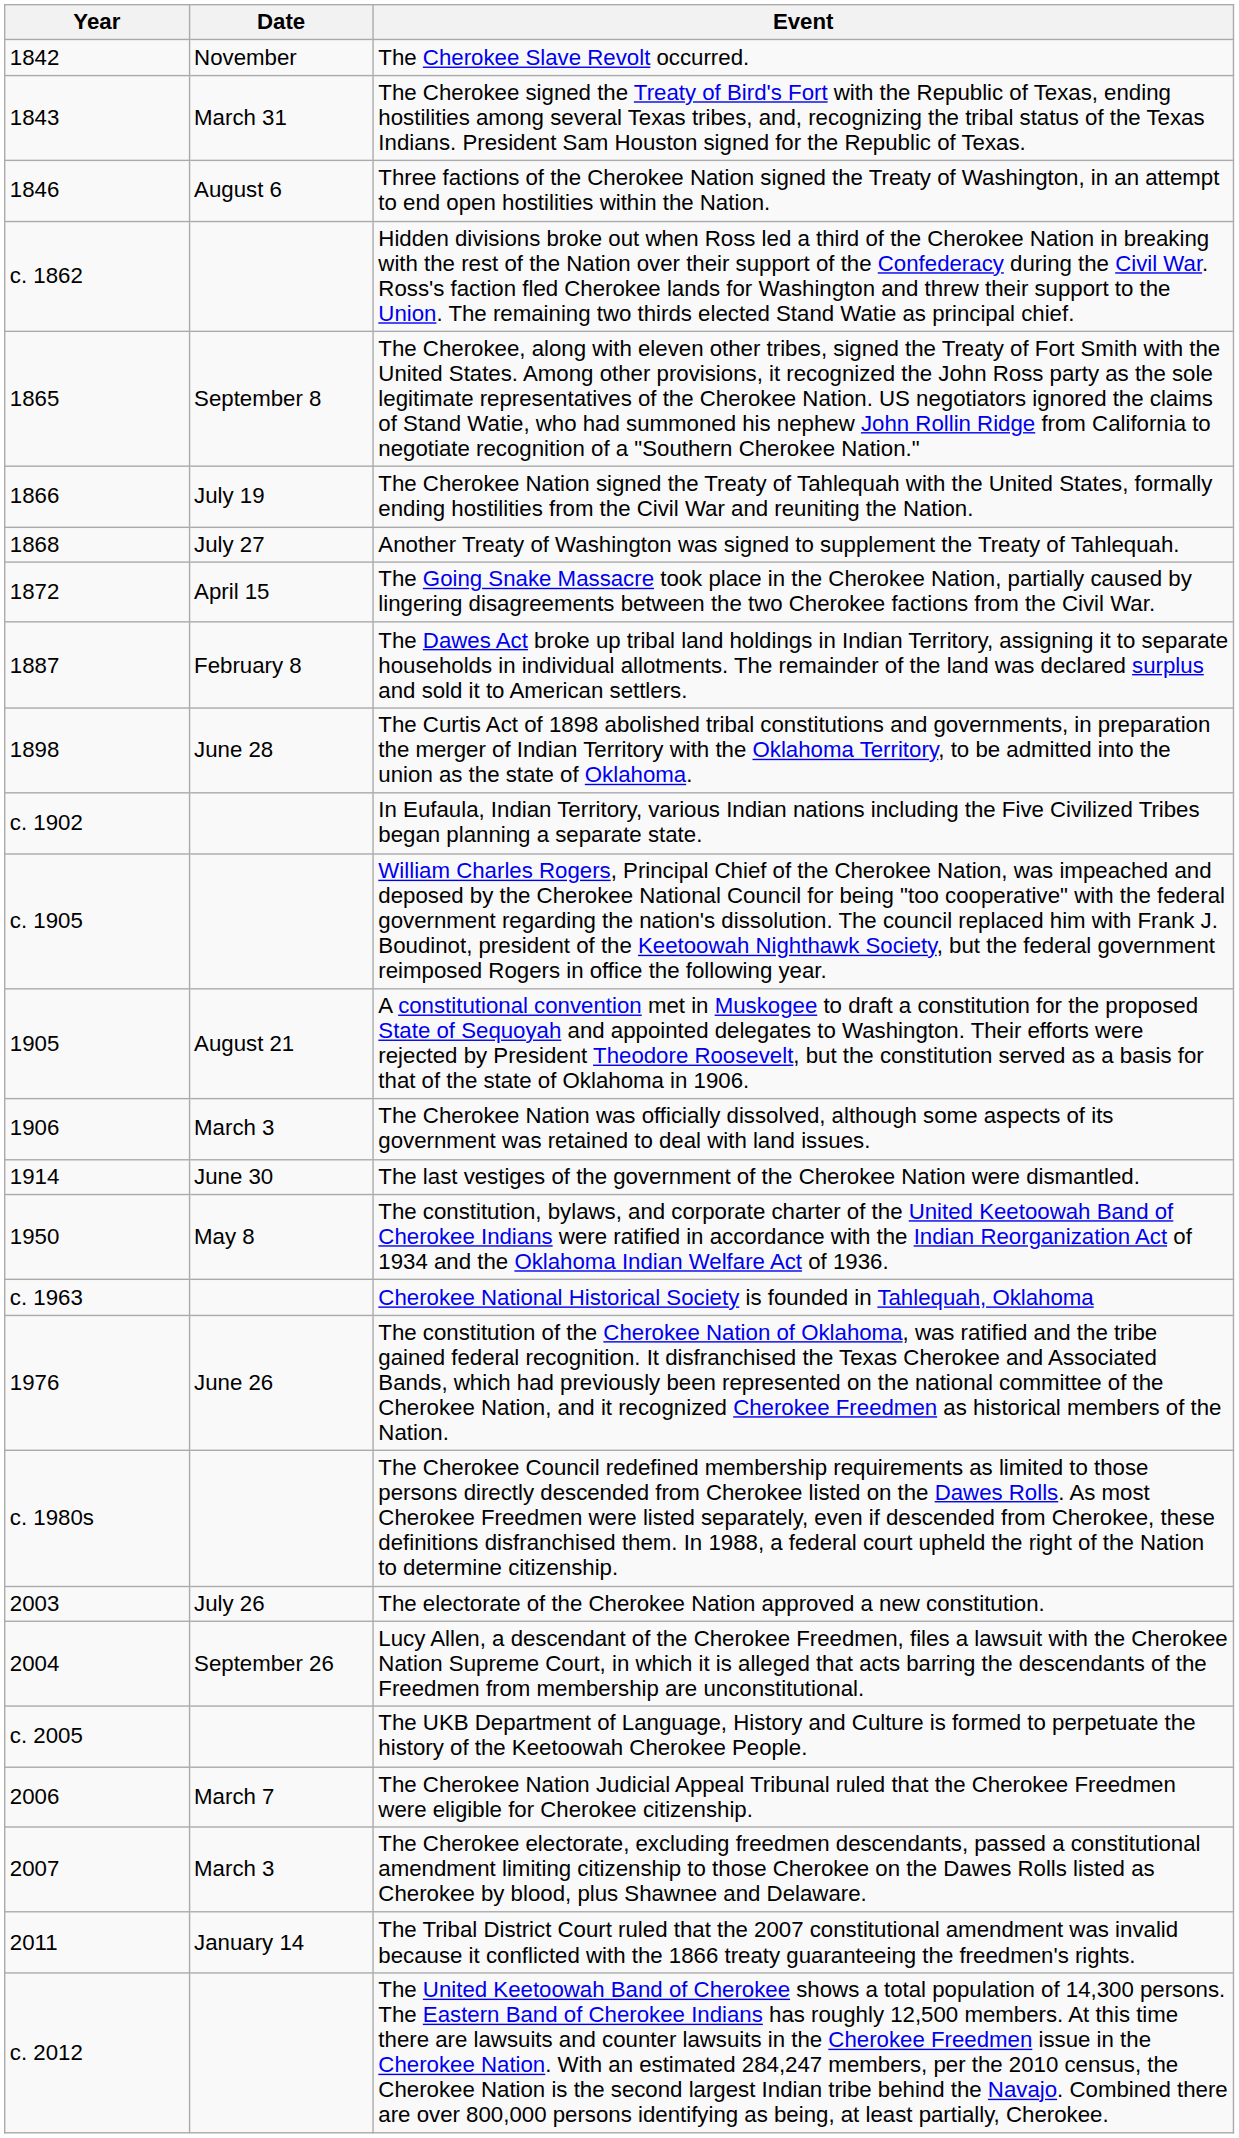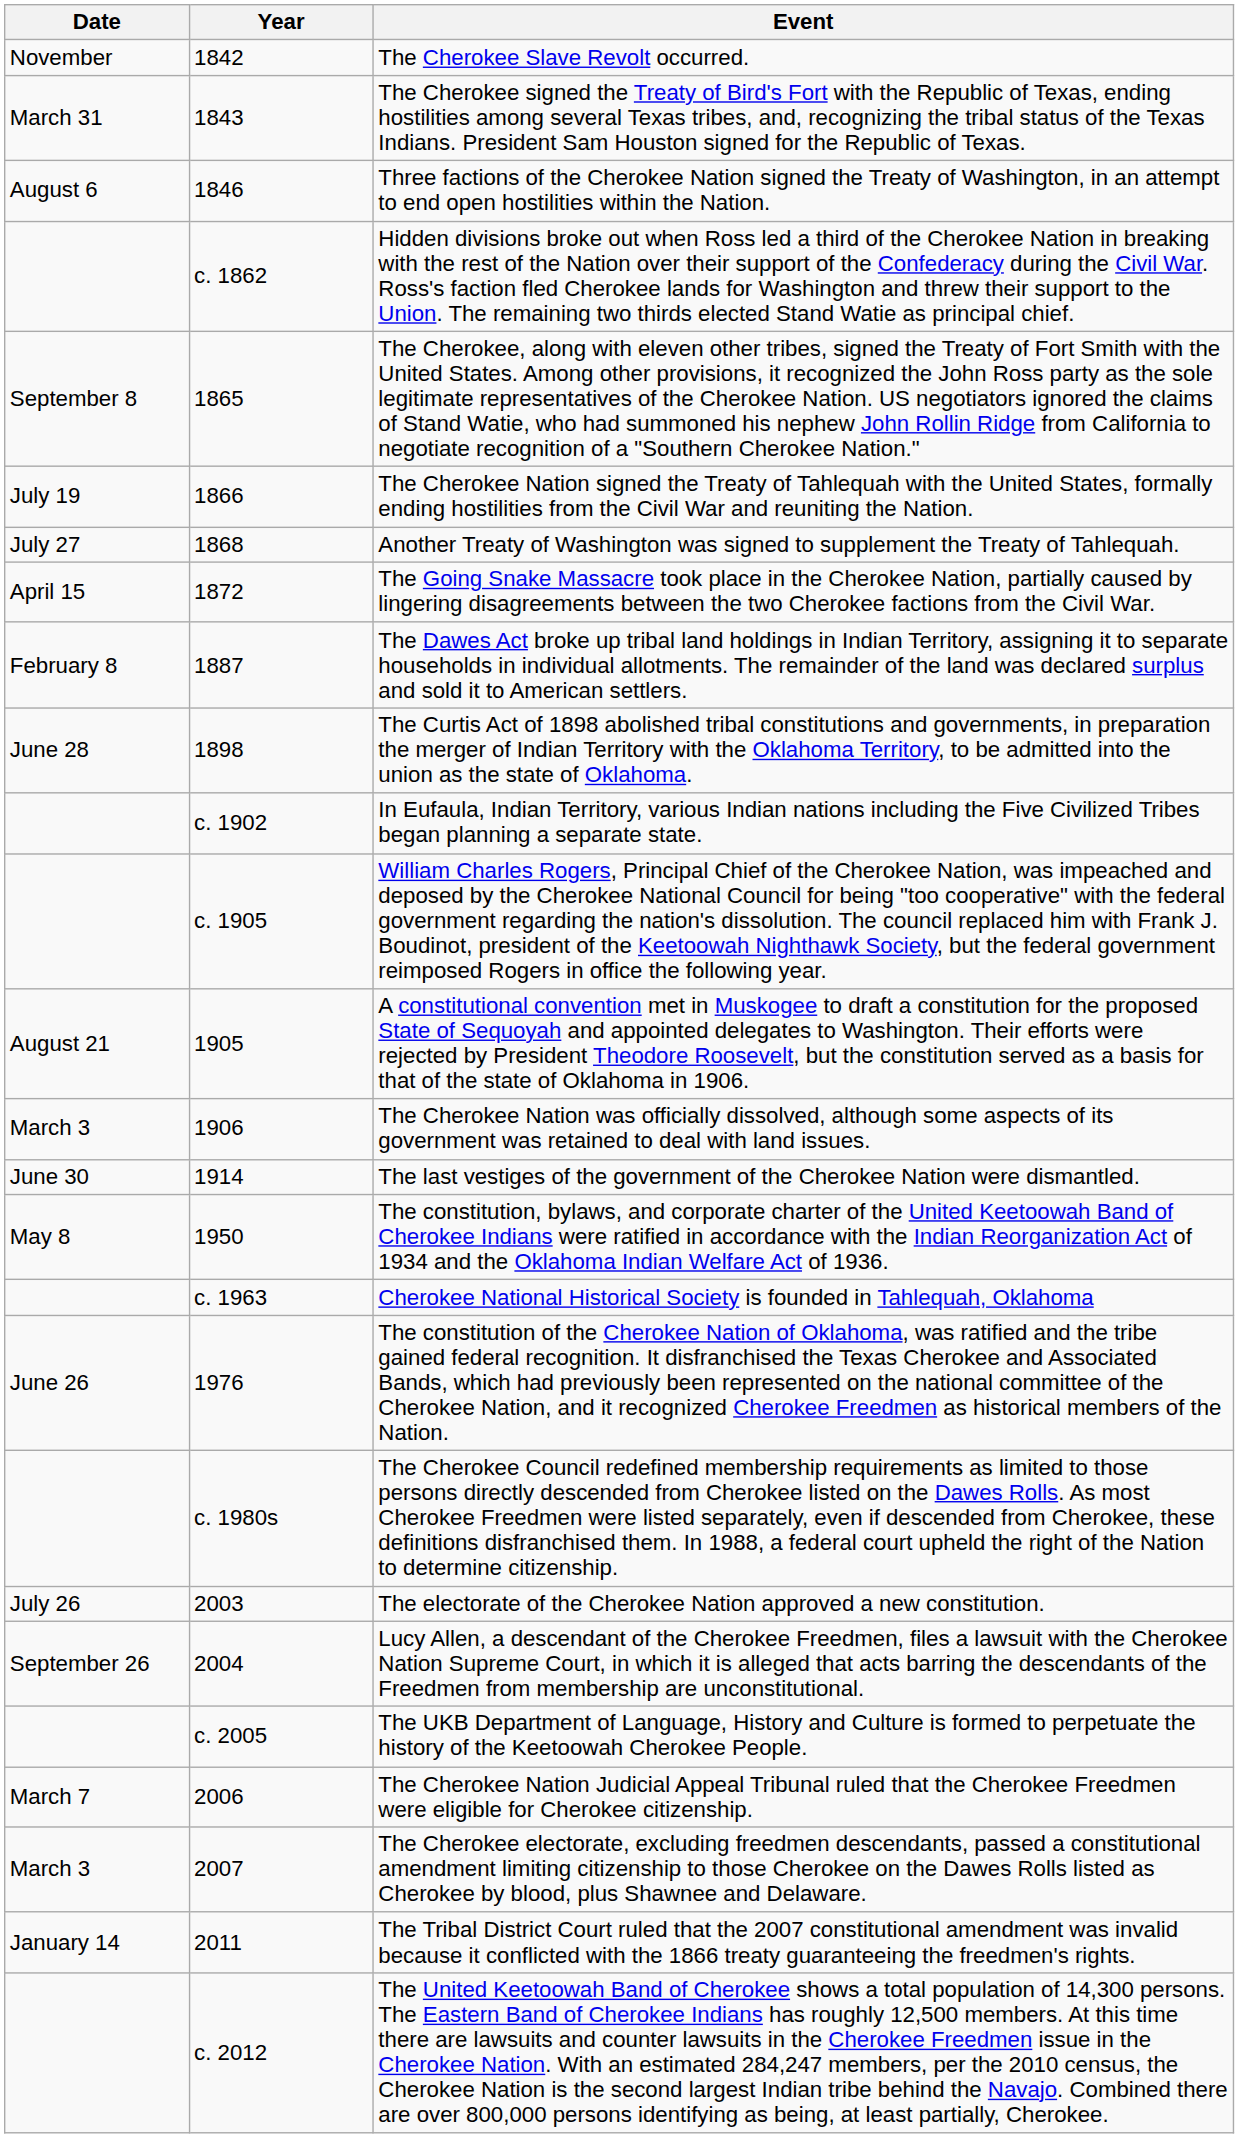columns swapped: Year <-> Date
